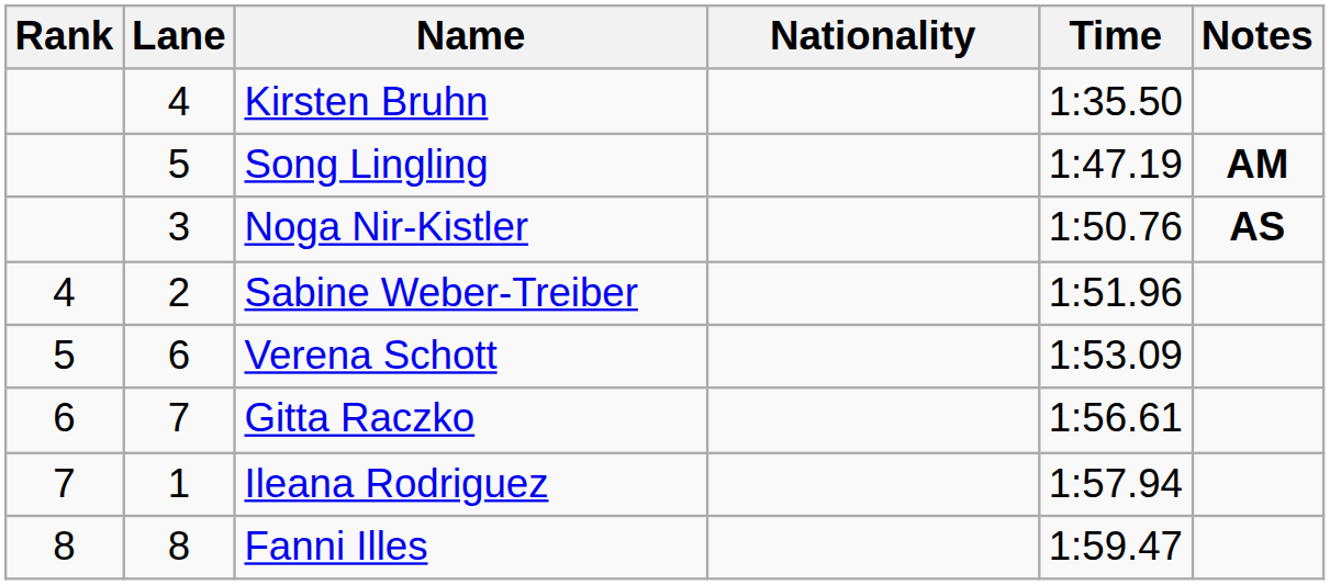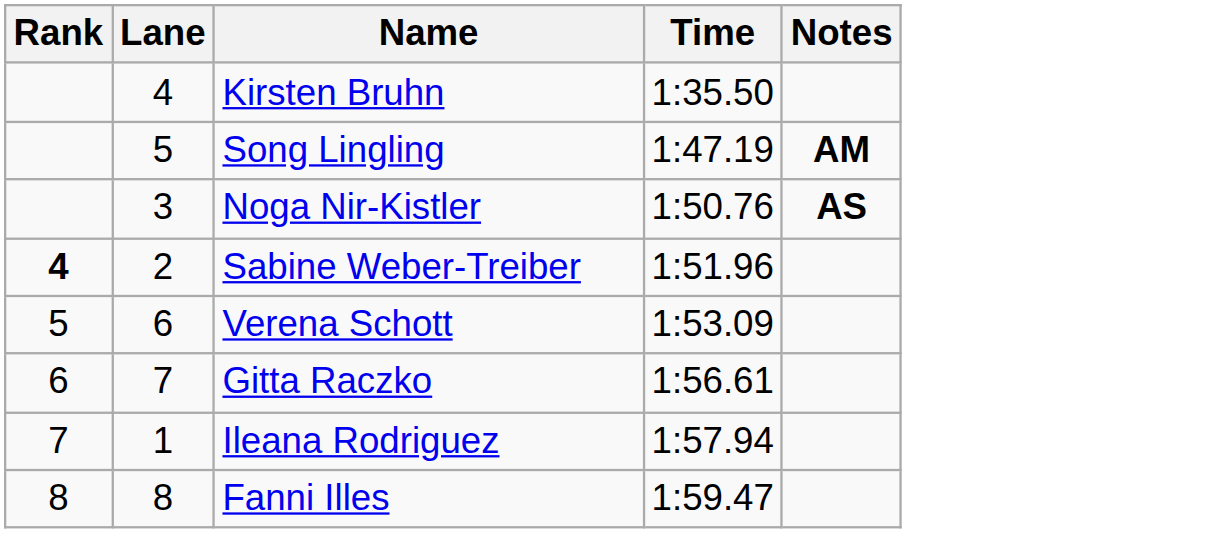- column: Nationality
Sabine Weber-Treiber | Rank: normal -> bold
